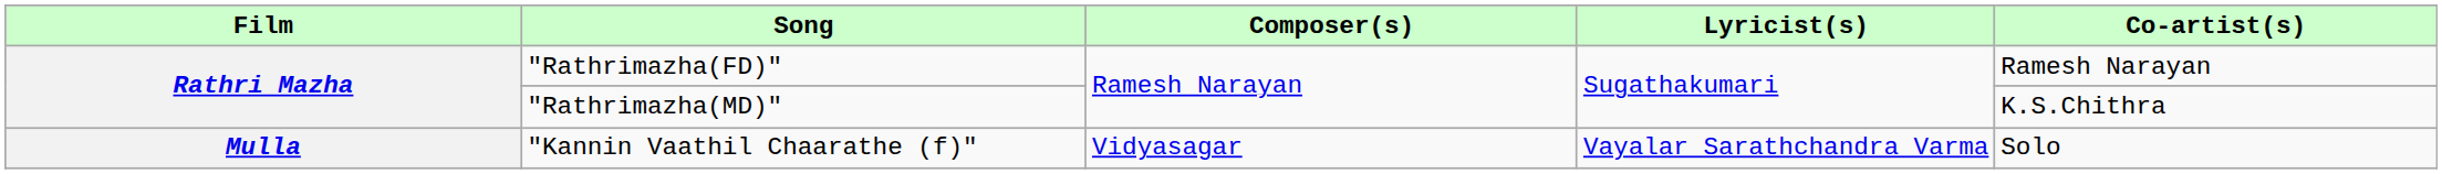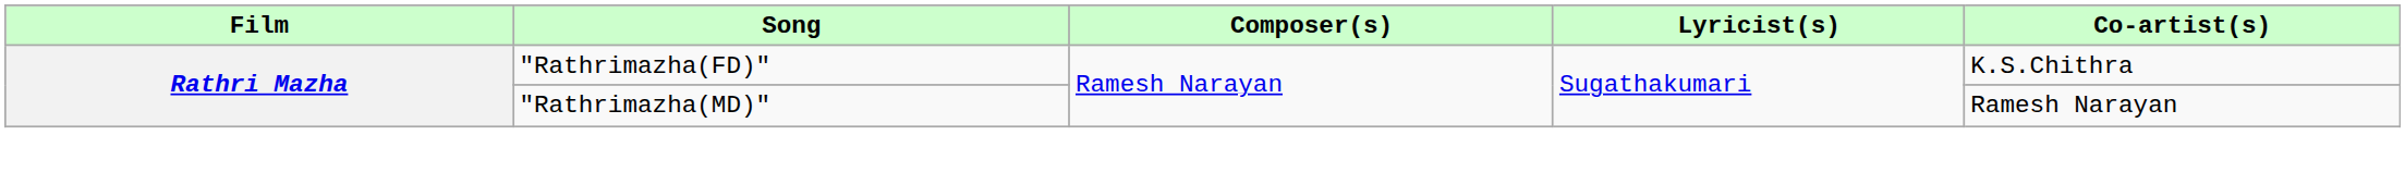"Rathrimazha(FD)" | Co-artist(s): Ramesh Narayan -> K.S.Chithra
"Rathrimazha(MD)" | Co-artist(s): K.S.Chithra -> Ramesh Narayan
- row: Mulla | "Kannin Vaathil Chaarathe (f)" | Vidyasagar | Vayalar Sarathchandra Varma | Solo
